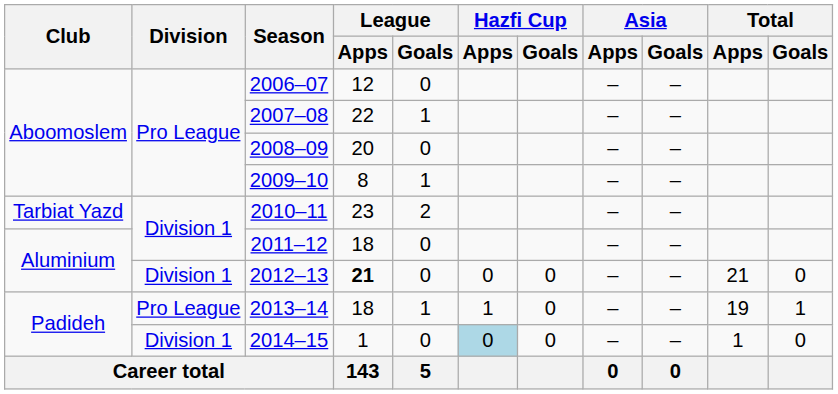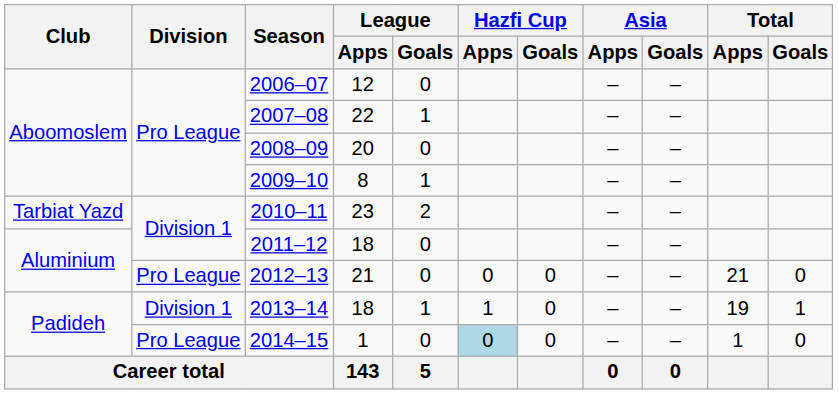2012–13 | Division: Division 1 -> Pro League
2012–13 | League / Apps: bold -> normal
2013–14 | Division: Pro League -> Division 1
2014–15 | Division: Division 1 -> Pro League
